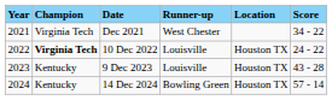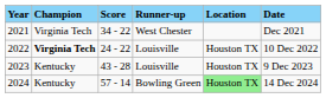columns swapped: Score <-> Date
2024 | Location: no background -> lightgreen background
